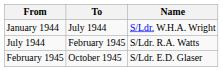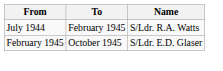- row: January 1944 | July 1944 | S/Ldr. W.H.A. Wright
